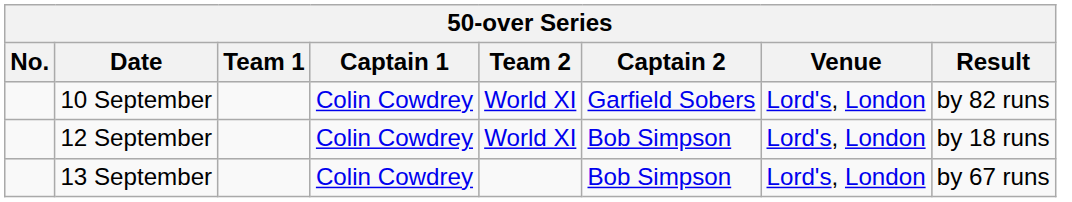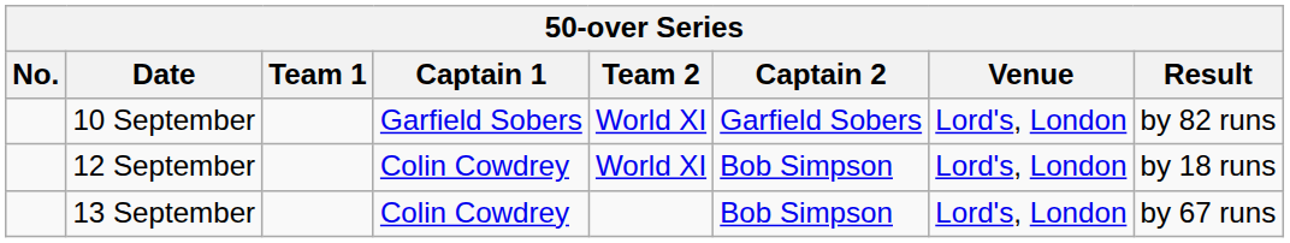10 September | Captain 1: Colin Cowdrey -> Garfield Sobers
